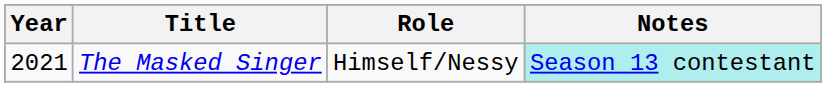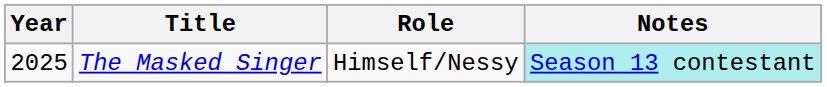The Masked Singer | Year: 2021 -> 2025
